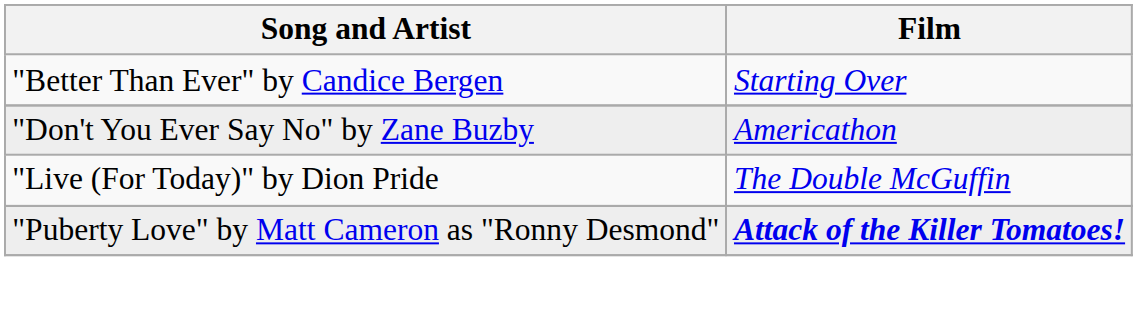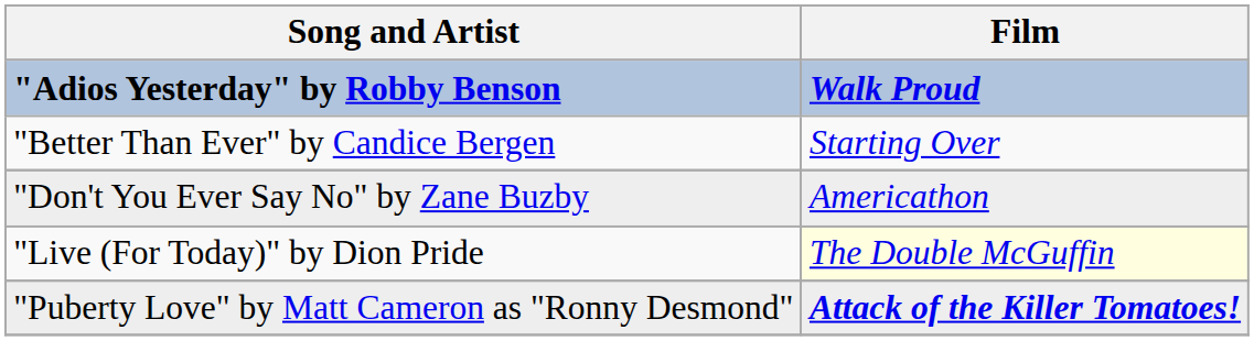+ row: "Adios Yesterday" by Robby Benson | Walk Proud
"Live (For Today)" by Dion Pride | Film: no background -> lightyellow background
